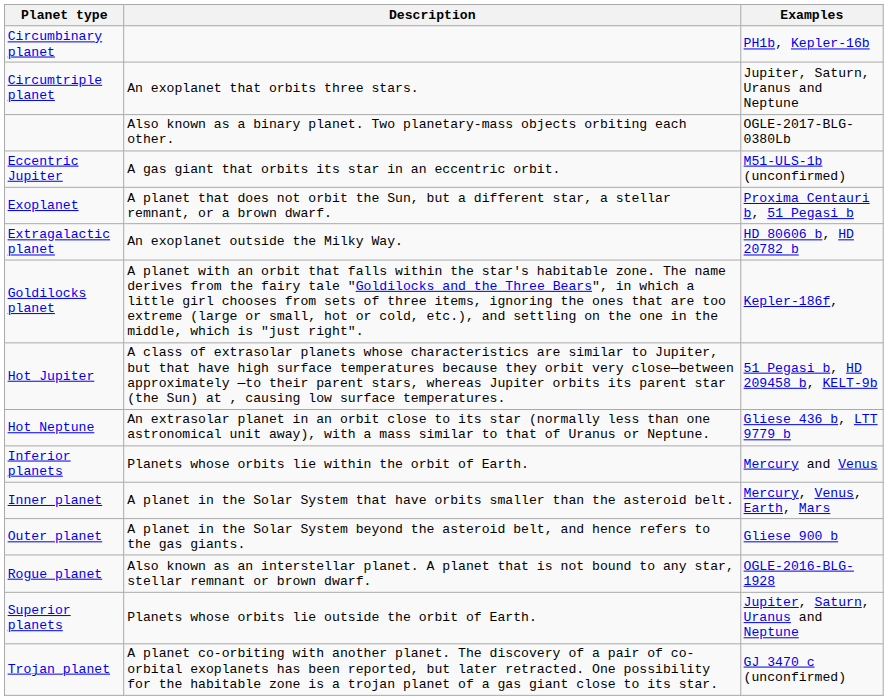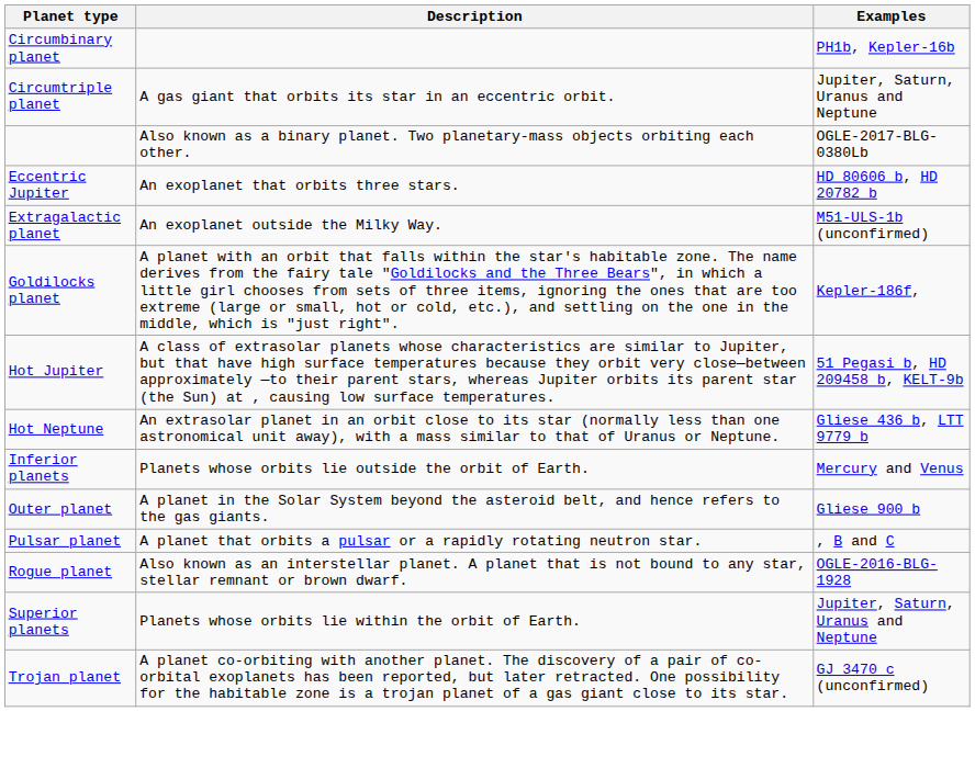Circumtriple planet | Description: An exoplanet that orbits three stars. -> A gas giant that orbits its star in an eccentric orbit.
Eccentric Jupiter | Description: A gas giant that orbits its star in an eccentric orbit. -> An exoplanet that orbits three stars.
Eccentric Jupiter | Examples: M51-ULS-1b (unconfirmed) -> HD 80606 b, HD 20782 b
- row: Exoplanet | A planet that does not orbit the Sun, but a different star, a stellar remnant, or a brown dwarf. | Proxima Centauri b, 51 Pegasi b
Extragalactic planet | Examples: HD 80606 b, HD 20782 b -> M51-ULS-1b (unconfirmed)
Inferior planets | Description: Planets whose orbits lie within the orbit of Earth. -> Planets whose orbits lie outside the orbit of Earth.
- row: Inner planet | A planet in the Solar System that have orbits smaller than the asteroid belt. | Mercury, Venus, Earth, Mars
+ row: Pulsar planet | A planet that orbits a pulsar or a rapidly rotating neutron star. | , B and C
Superior planets | Description: Planets whose orbits lie outside the orbit of Earth. -> Planets whose orbits lie within the orbit of Earth.
